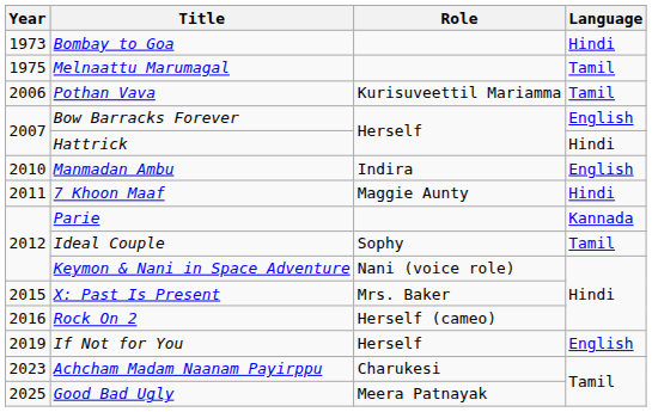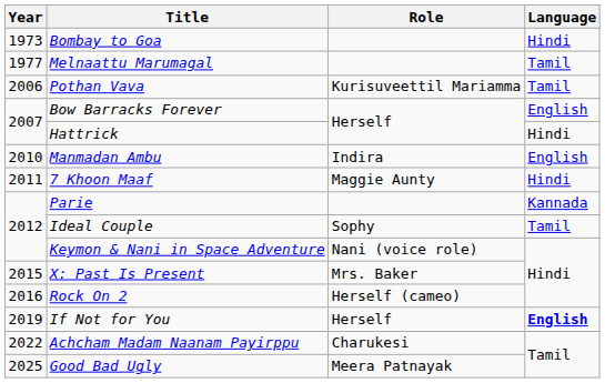Melnaattu Marumagal | Year: 1975 -> 1977
If Not for You | Language: normal -> bold
Achcham Madam Naanam Payirppu | Year: 2023 -> 2022
